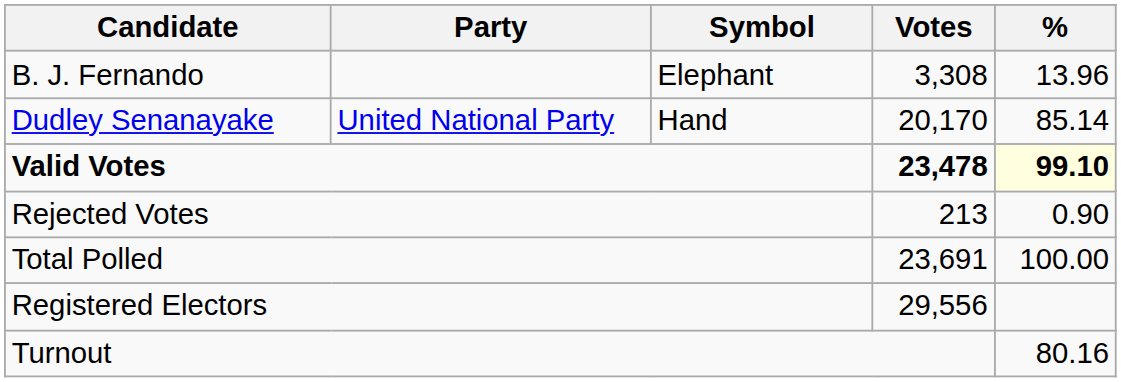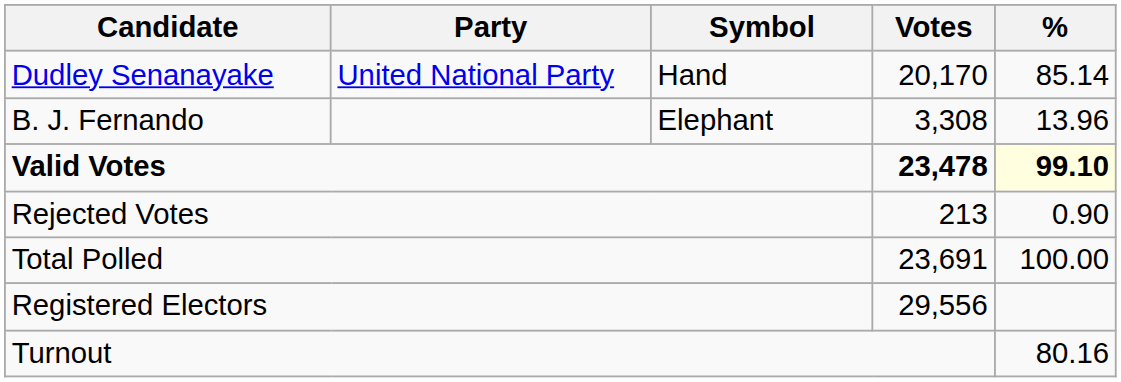rows swapped: Dudley Senanayake <-> B. J. Fernando
